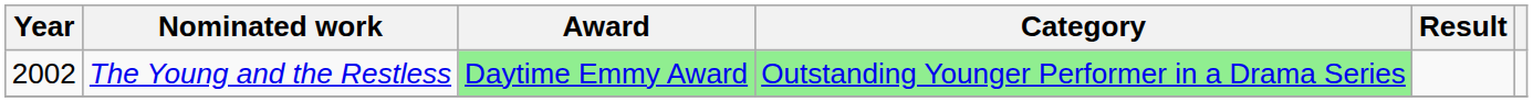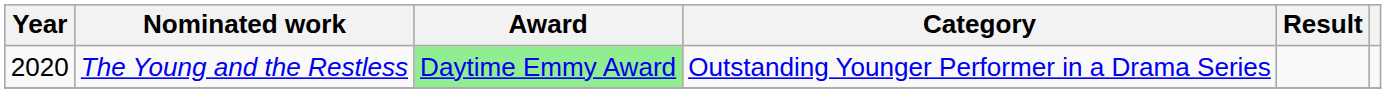The Young and the Restless | Year: 2002 -> 2020
The Young and the Restless | Category: lightgreen background -> no background
